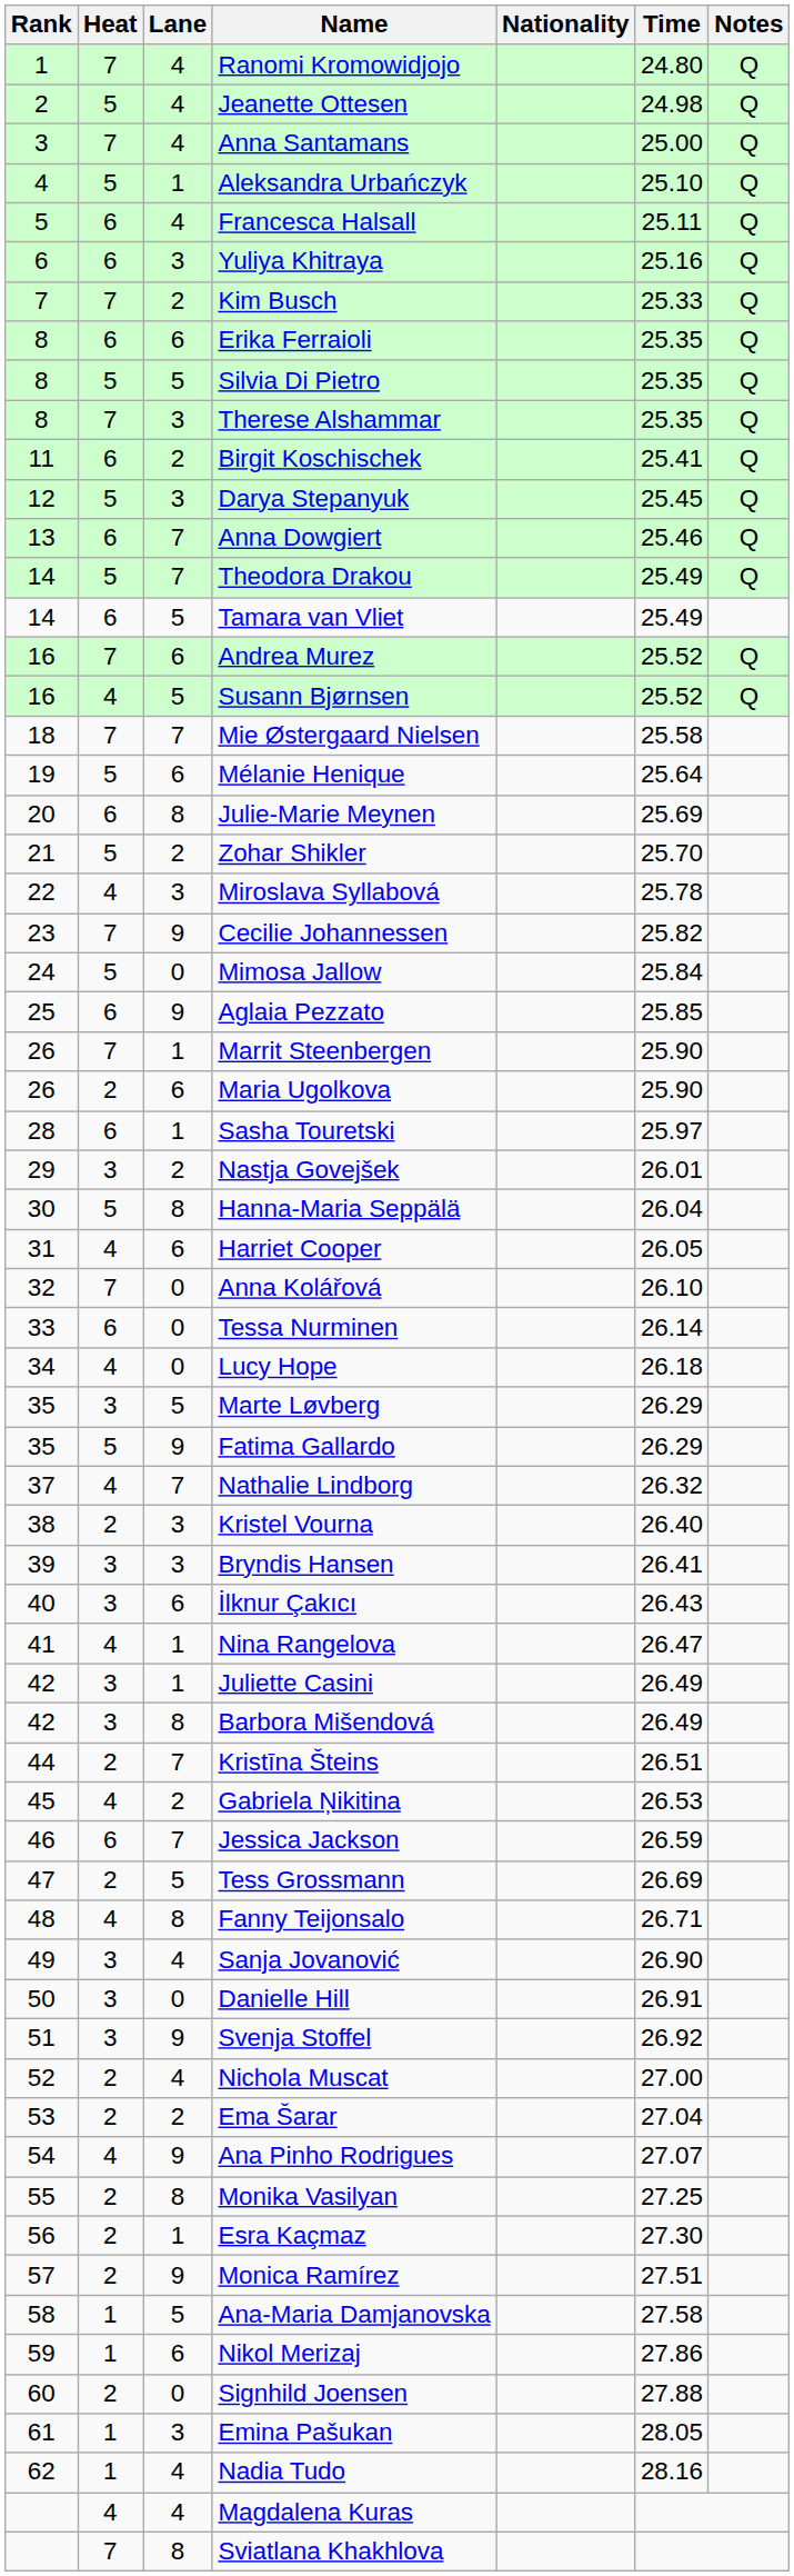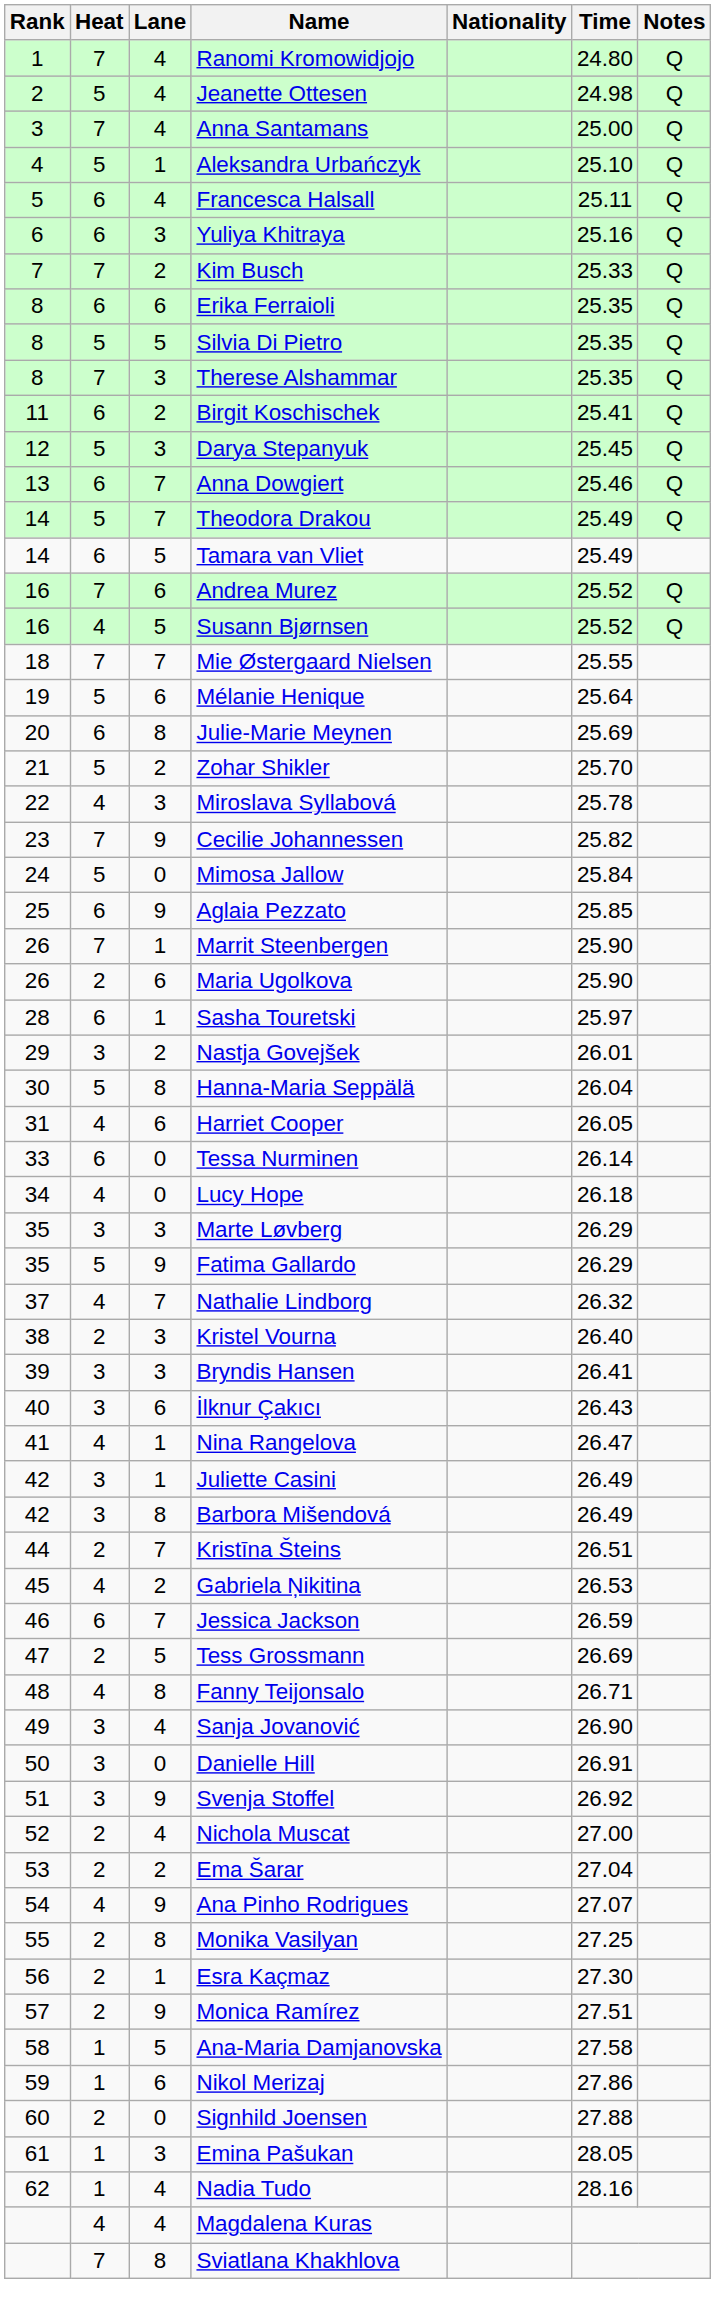Mie Østergaard Nielsen | Time: 25.58 -> 25.55
- row: 32 | 7 | 0 | Anna Kolářová | 26.10
Marte Løvberg | Lane: 5 -> 3
